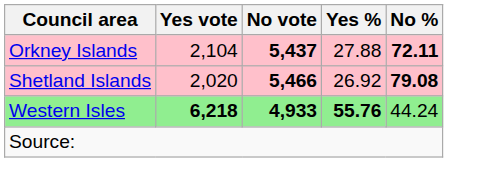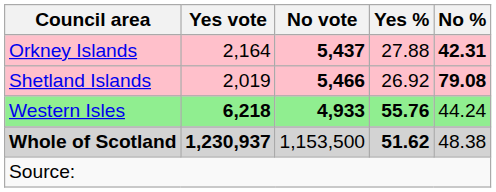Orkney Islands | Yes vote: 2,104 -> 2,164
Orkney Islands | No %: 72.11 -> 42.31
Shetland Islands | Yes vote: 2,020 -> 2,019
+ row: Whole of Scotland | 1,230,937 | 1,153,500 | 51.62 | 48.38
